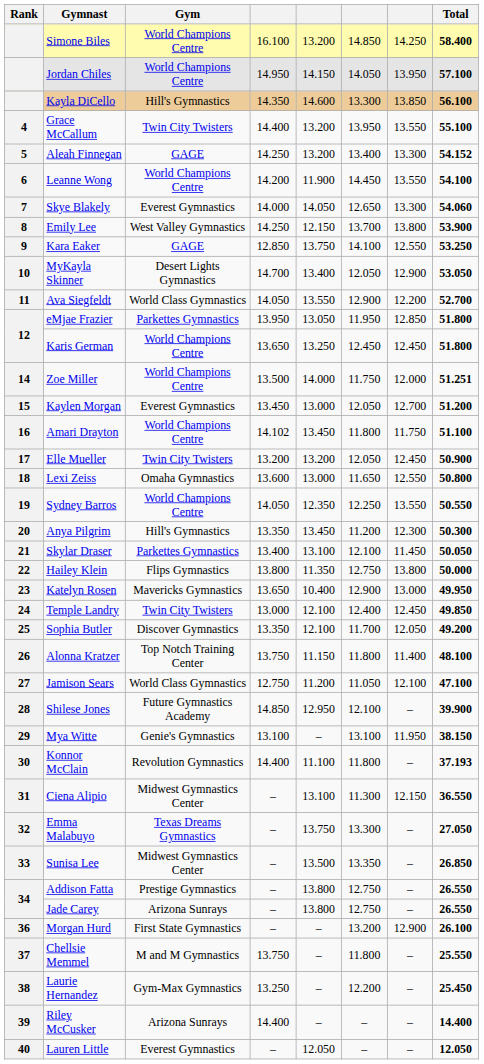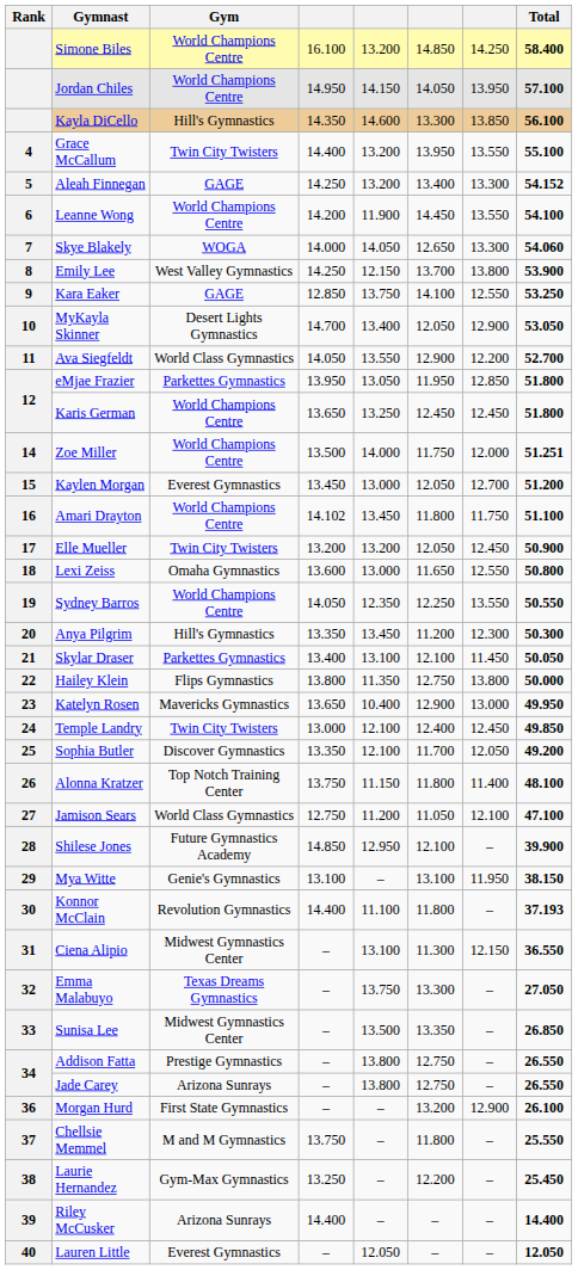Skye Blakely | Gym: Everest Gymnastics -> WOGA
